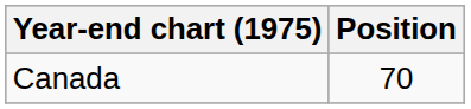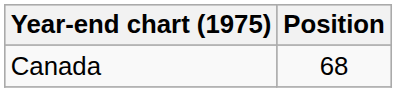Canada | Position: 70 -> 68
